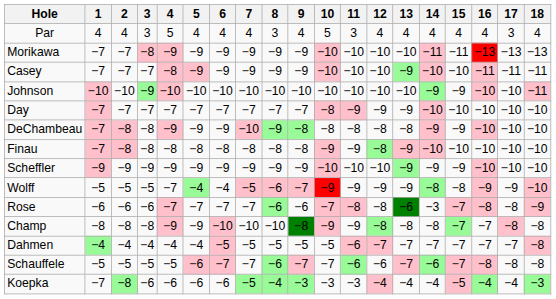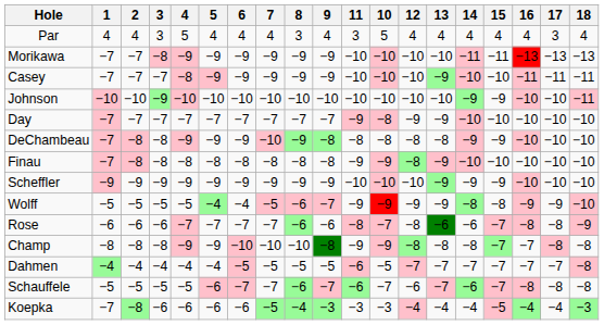columns swapped: 10 <-> 11
Wolff | 4: −7 -> −5
Rose | 14: −3 -> −6
